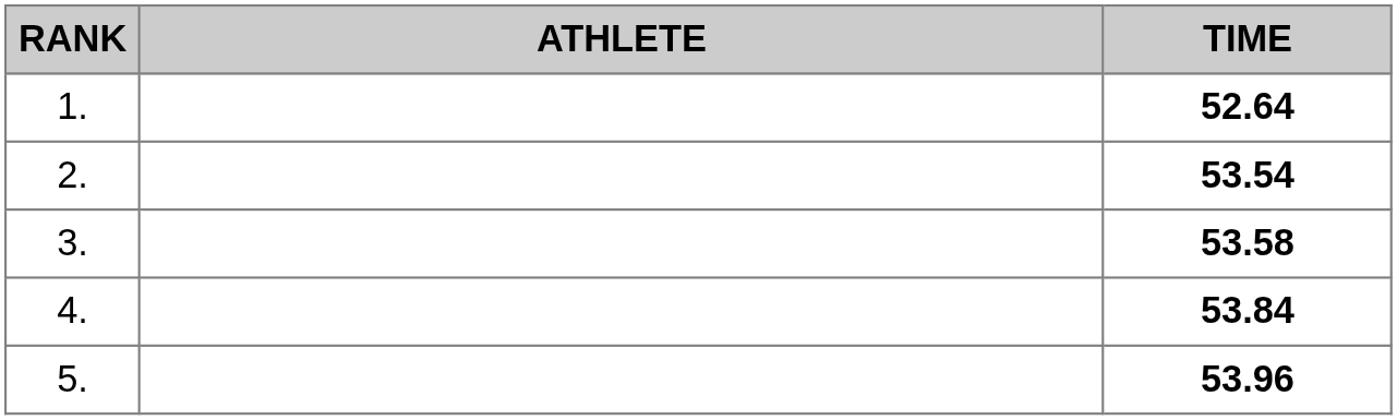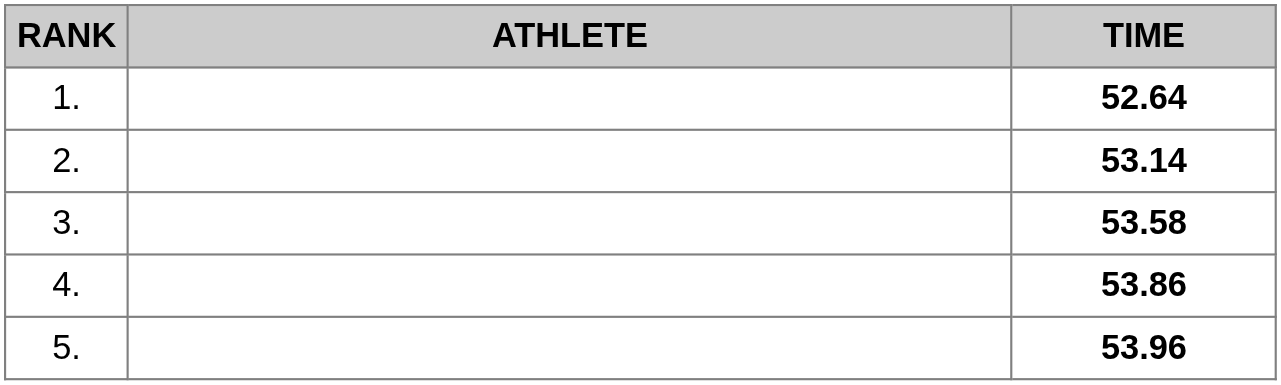2. | TIME: 53.54 -> 53.14
4. | TIME: 53.84 -> 53.86
